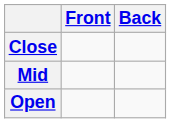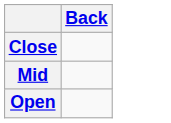- column: Front
